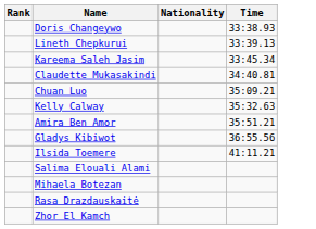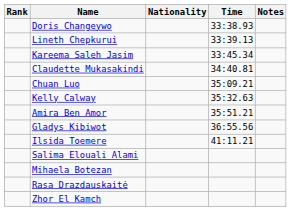+ column: Notes
